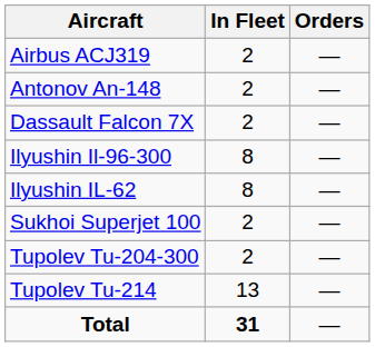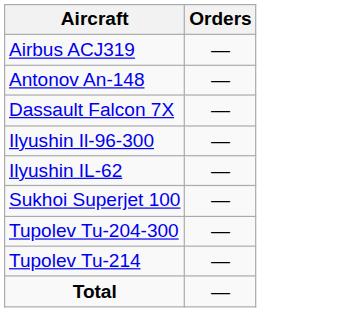- column: In Fleet | 2 | 2 | 2 | 8 | 8 | 2 | 2 | 13 | 31
